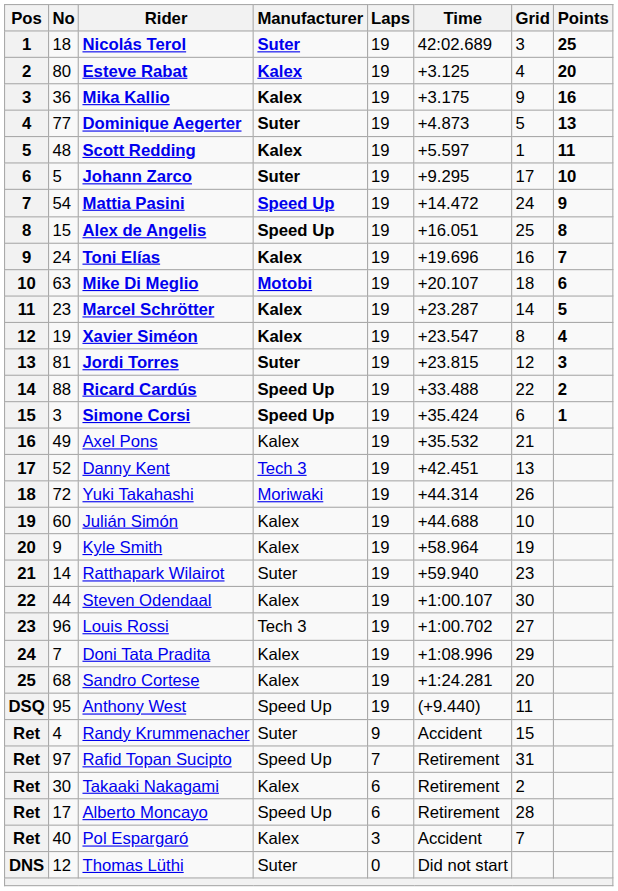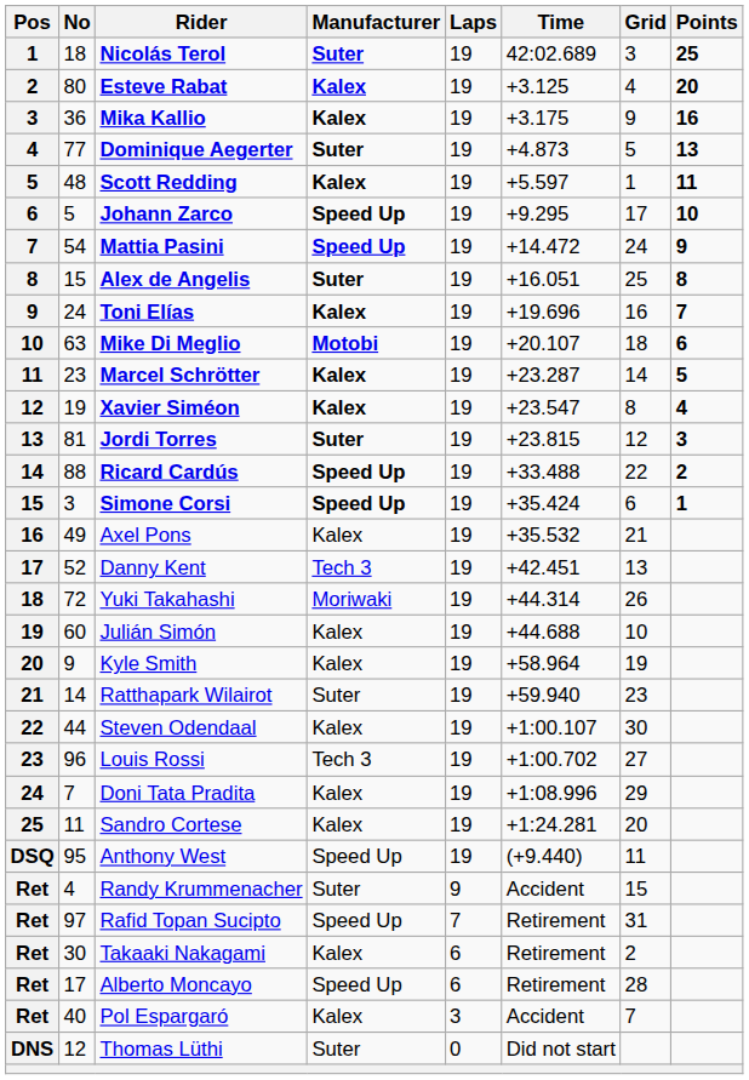Johann Zarco | Manufacturer: Suter -> Speed Up
Alex de Angelis | Manufacturer: Speed Up -> Suter
Sandro Cortese | No: 68 -> 11
